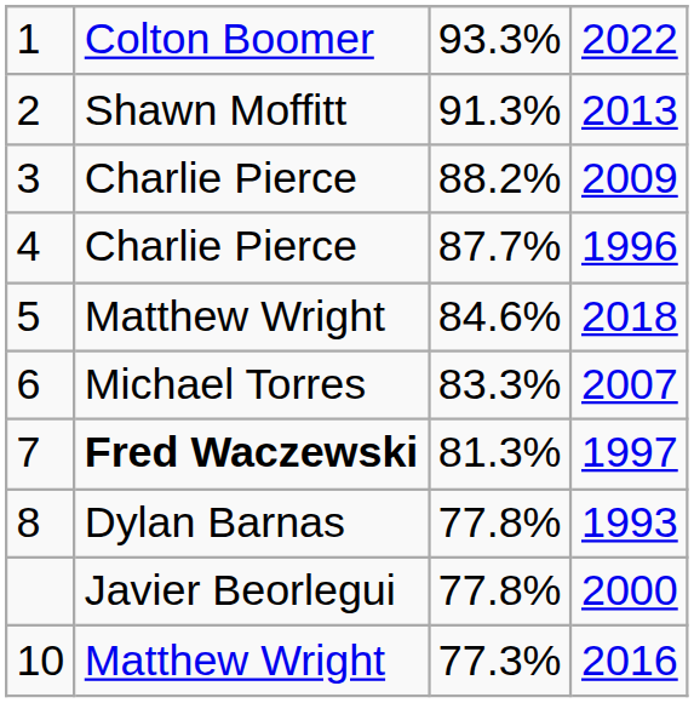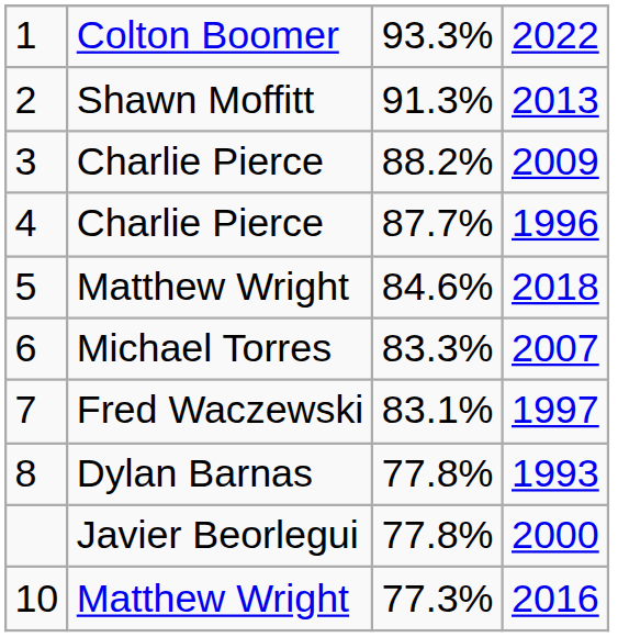7 | column 2: bold -> normal
7 | column 3: 81.3% -> 83.1%
